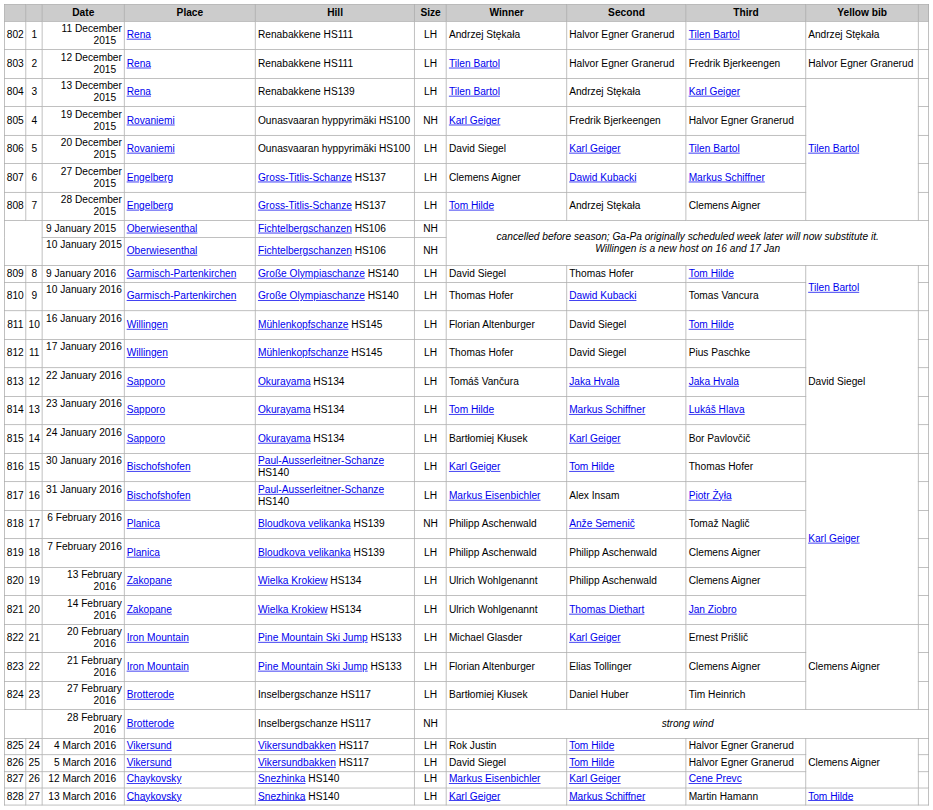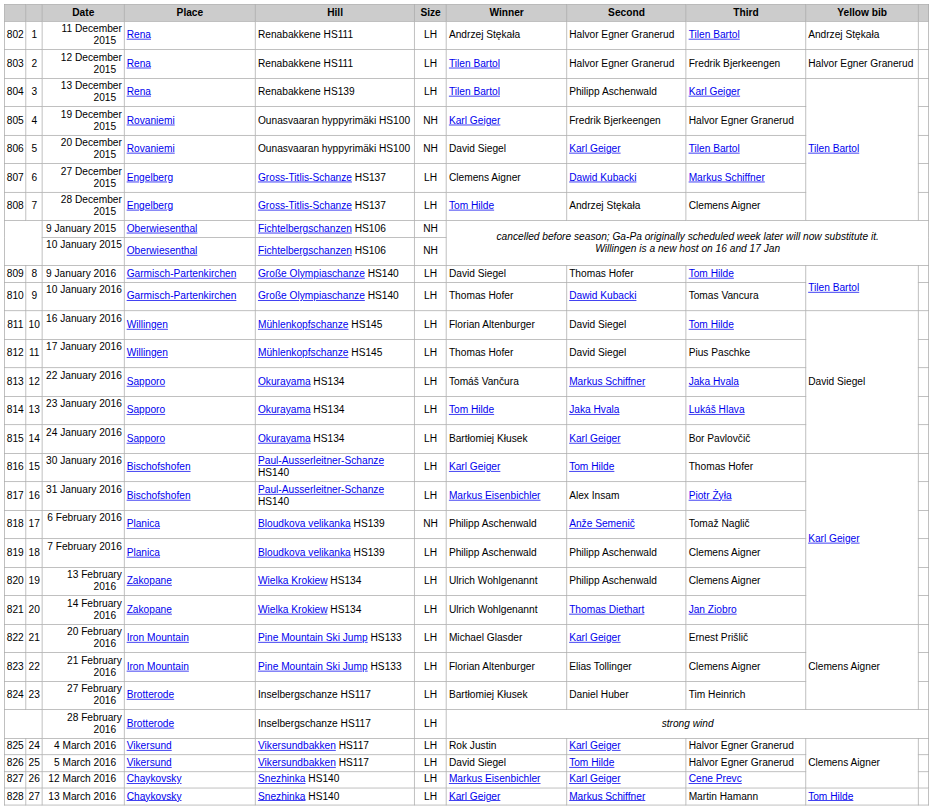13 December 2015 | Second: Andrzej Stękała -> Philipp Aschenwald
20 December 2015 | Size: LH -> NH
22 January 2016 | Second: Jaka Hvala -> Markus Schiffner
23 January 2016 | Second: Markus Schiffner -> Jaka Hvala
28 February 2016 | Size: NH -> LH
4 March 2016 | Second: Tom Hilde -> Karl Geiger
